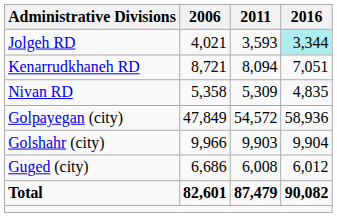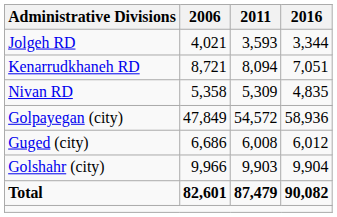Jolgeh RD | 2016: paleturquoise background -> no background
rows swapped: Golshahr (city) <-> Guged (city)
